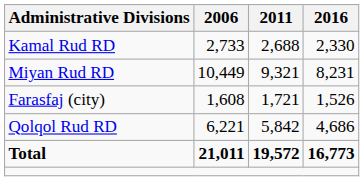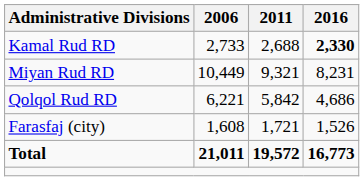Kamal Rud RD | 2016: normal -> bold
rows swapped: Qolqol Rud RD <-> Farasfaj (city)
